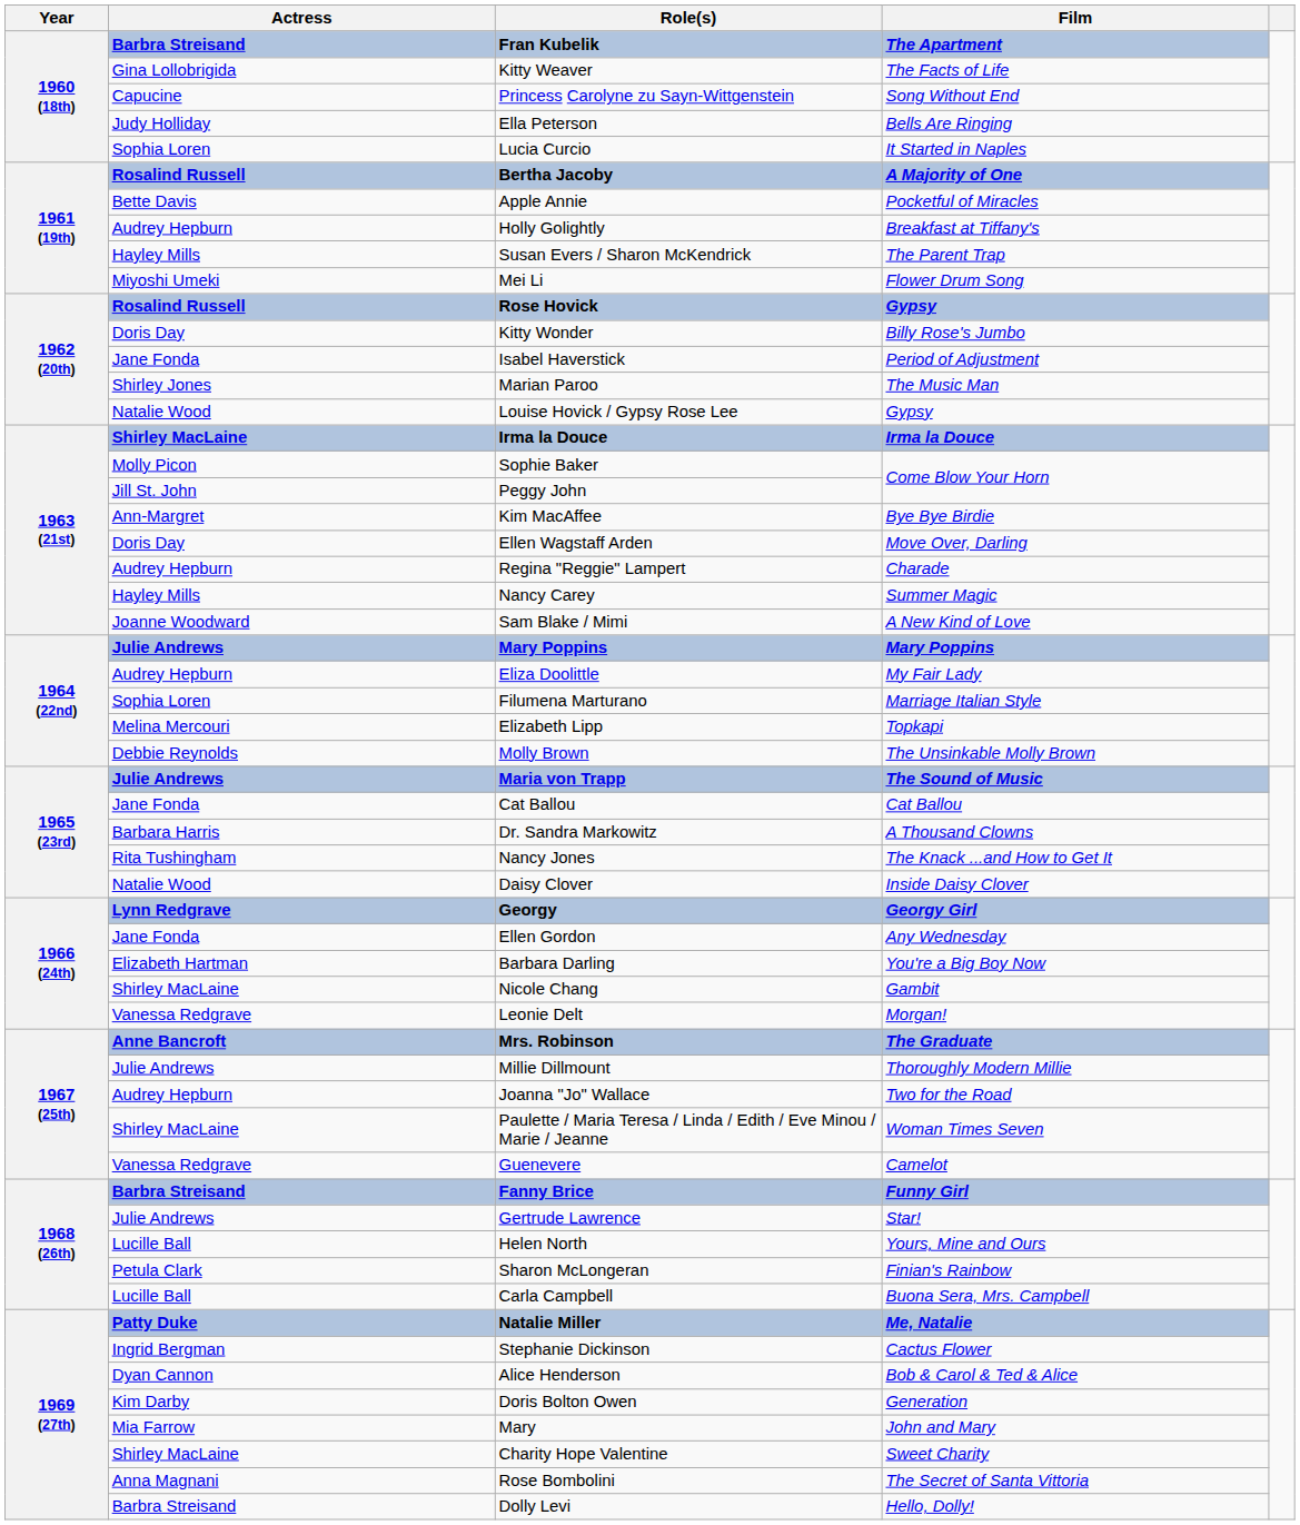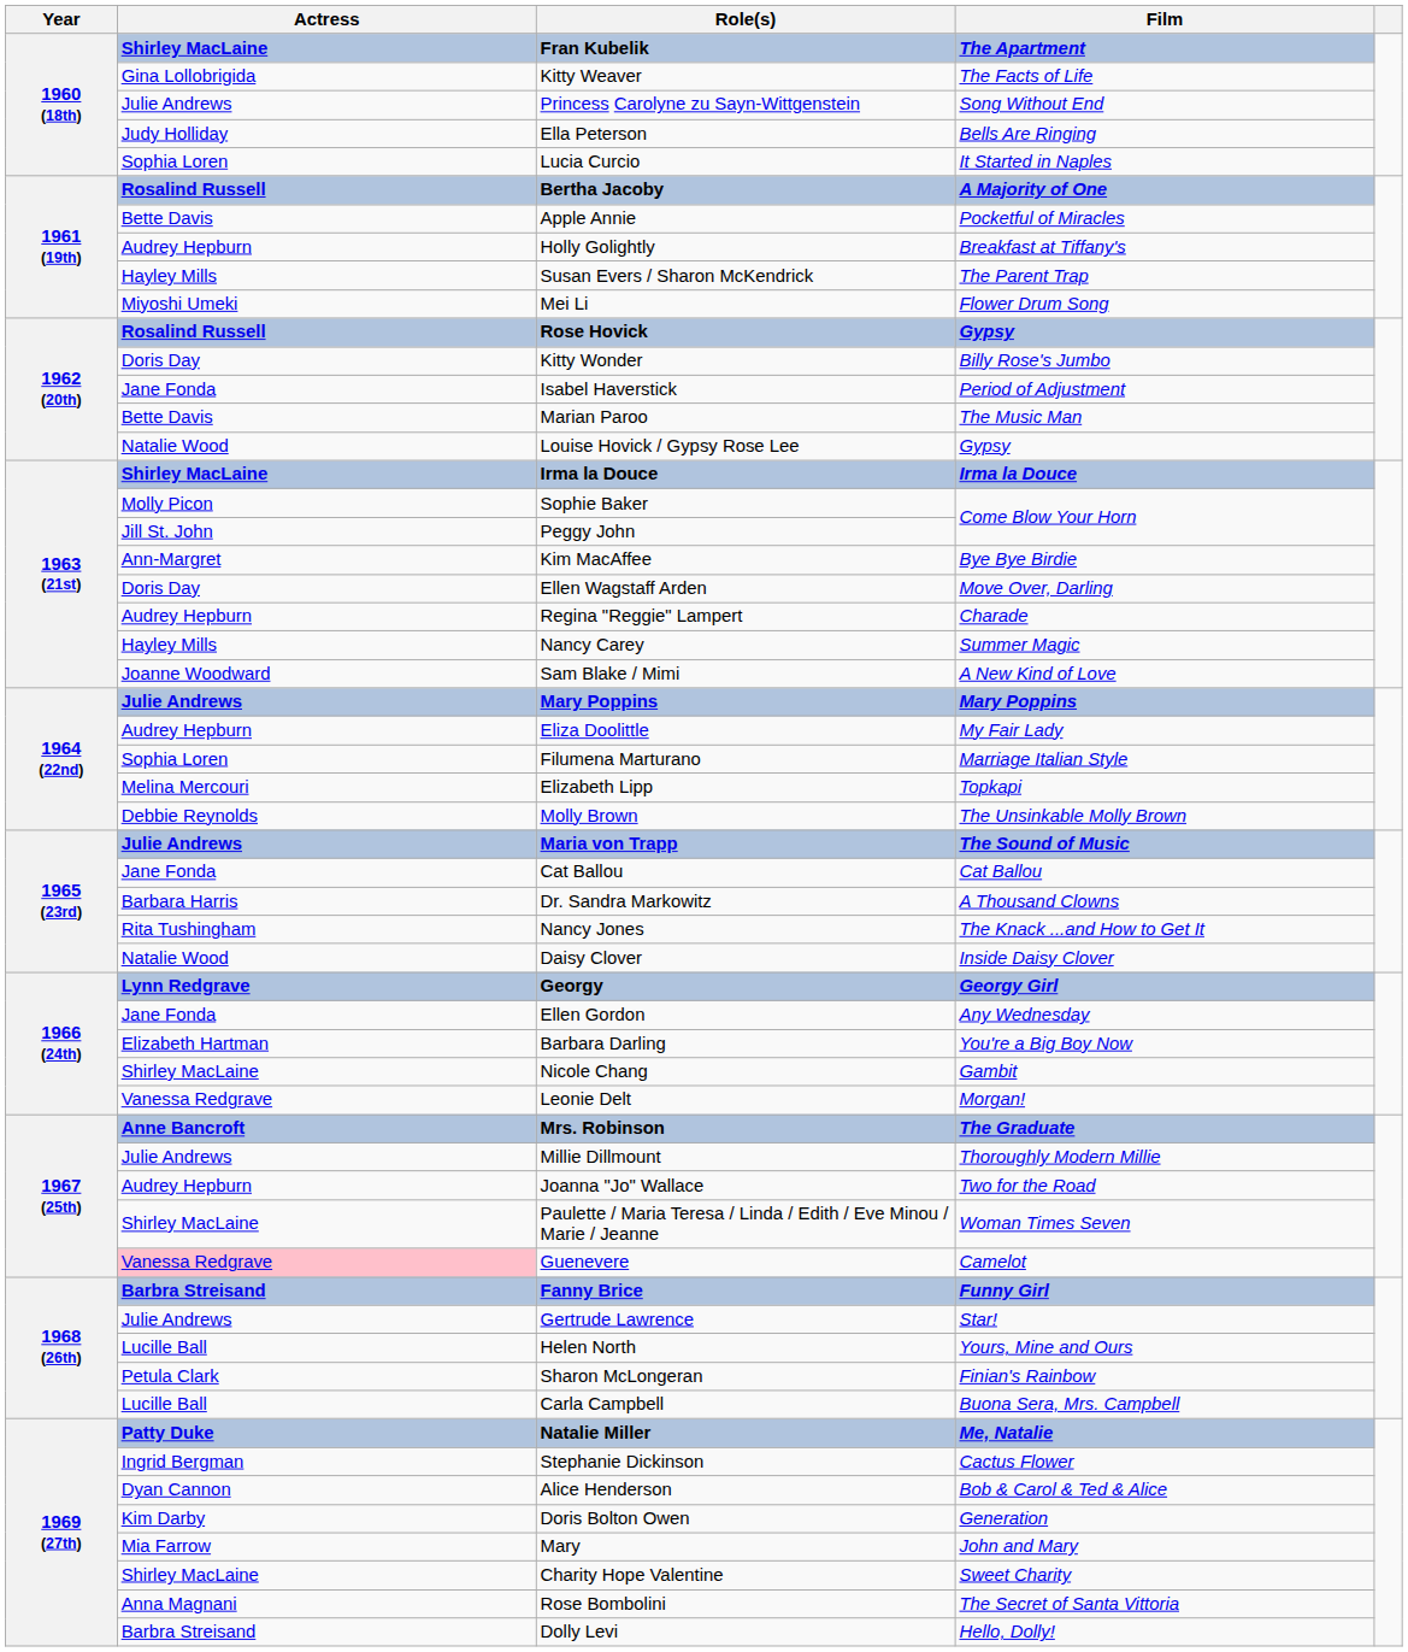Fran Kubelik | Actress: Barbra Streisand -> Shirley MacLaine
Princess Carolyne zu Sayn-Wittgenstein | Actress: Capucine -> Julie Andrews
Marian Paroo | Actress: Shirley Jones -> Bette Davis
Guenevere | Actress: no background -> pink background
